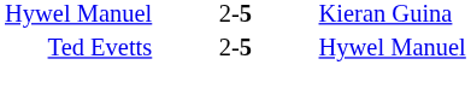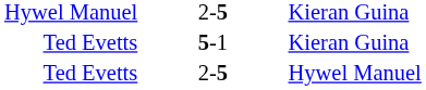+ row: Ted Evetts | 5-1 | Kieran Guina
